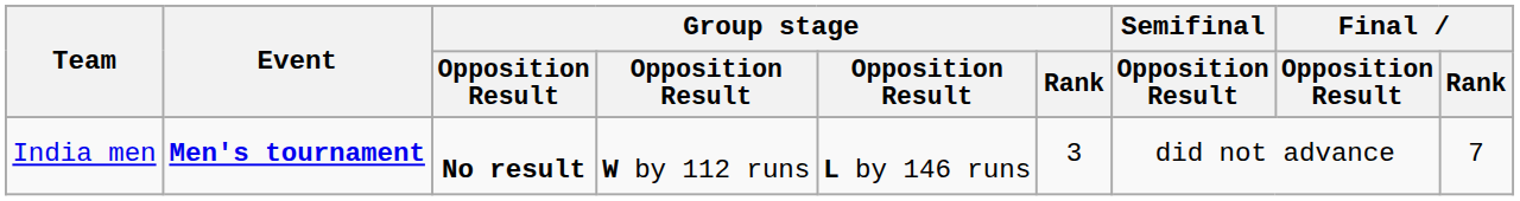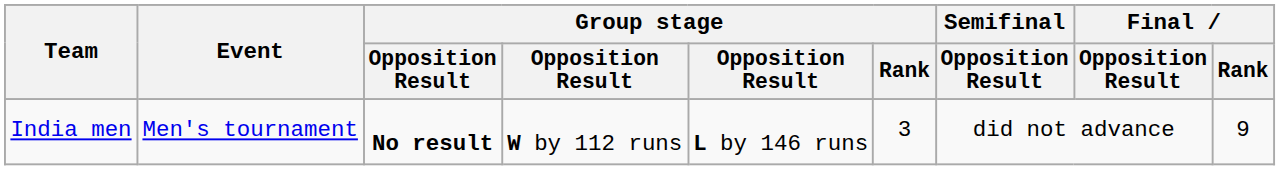India men | Event: bold -> normal
India men | Final / Rank: 7 -> 9
